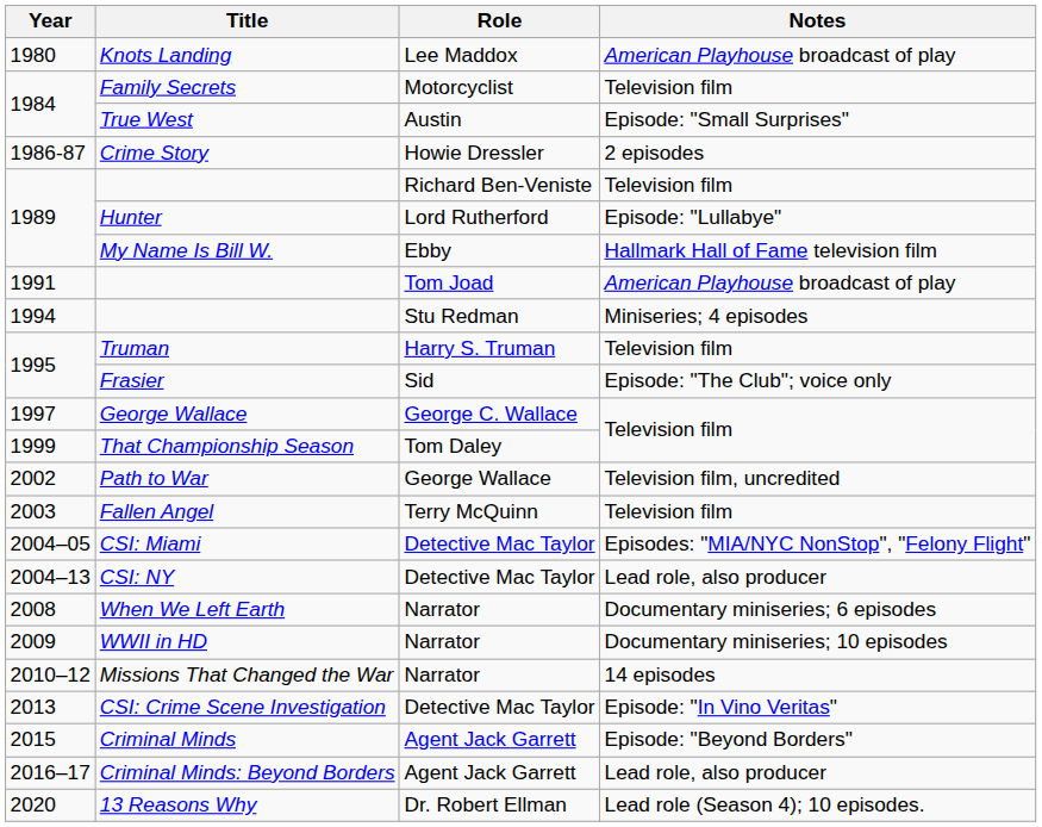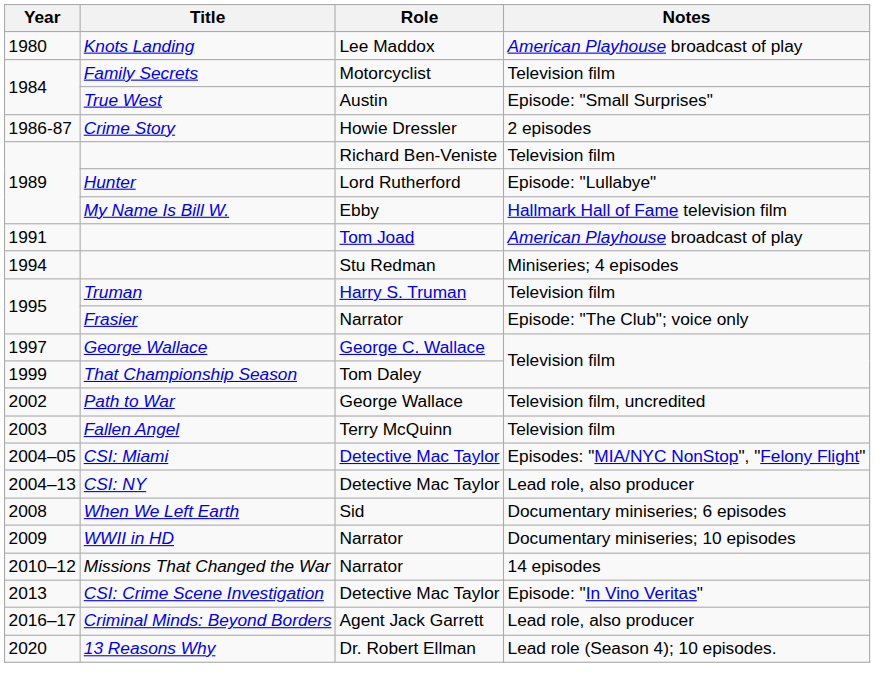Frasier | Role: Sid -> Narrator
When We Left Earth | Role: Narrator -> Sid
- row: 2015 | Criminal Minds | Agent Jack Garrett | Episode: "Beyond Borders"
